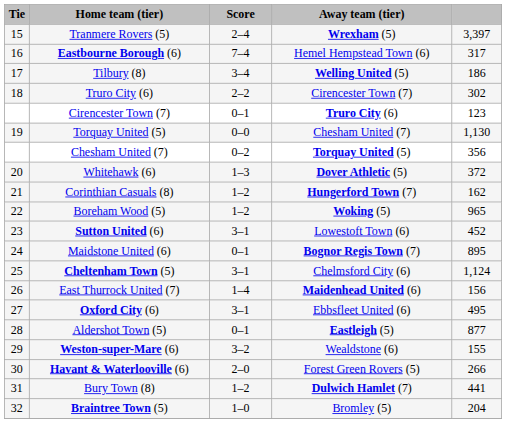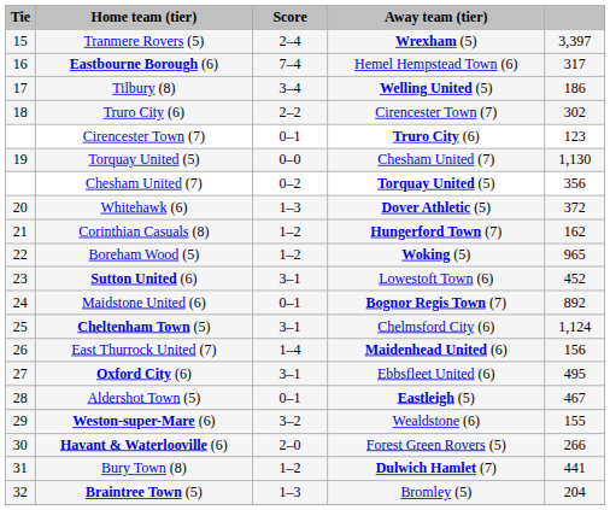Maidstone United (6) | column 5: 895 -> 892
Aldershot Town (5) | column 5: 877 -> 467
Braintree Town (5) | Score: 1–0 -> 1–3
